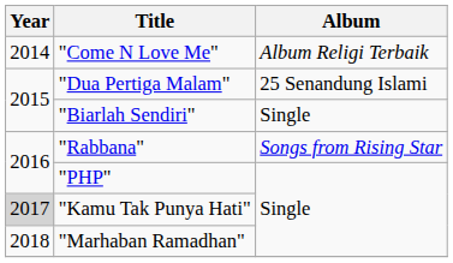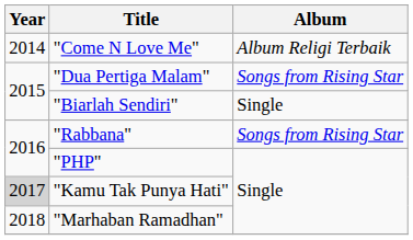"Dua Pertiga Malam" | Album: 25 Senandung Islami -> Songs from Rising Star
